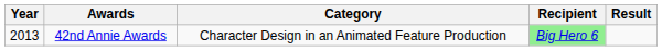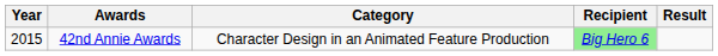42nd Annie Awards | Year: 2013 -> 2015
